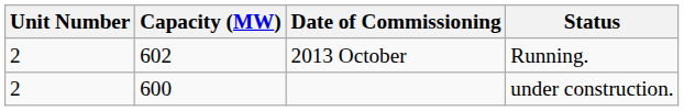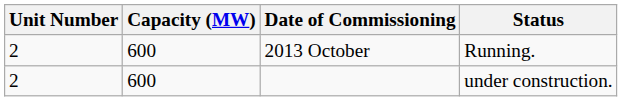2013 October | Capacity (MW): 602 -> 600
